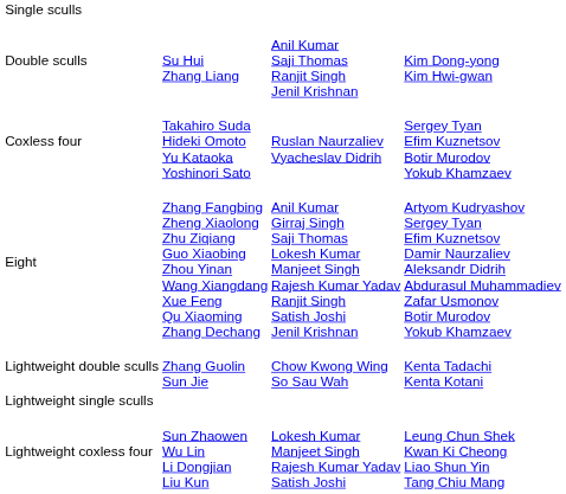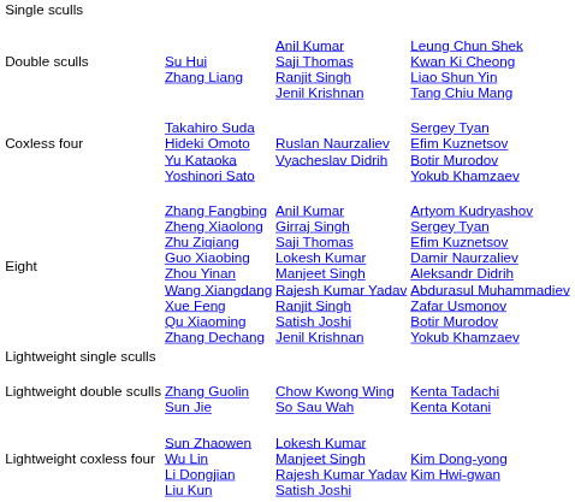Double sculls | column 4: Kim Dong-yong Kim Hwi-gwan -> Leung Chun Shek Kwan Ki Cheong Liao Shun Yin Tang Chiu Mang
rows swapped: Lightweight single sculls <-> Lightweight double sculls
Lightweight coxless four | column 4: Leung Chun Shek Kwan Ki Cheong Liao Shun Yin Tang Chiu Mang -> Kim Dong-yong Kim Hwi-gwan
